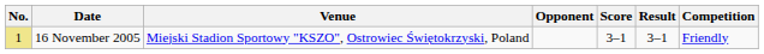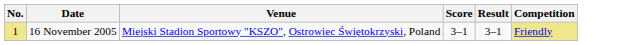- column: Opponent
16 November 2005 | Competition: no background -> khaki background
